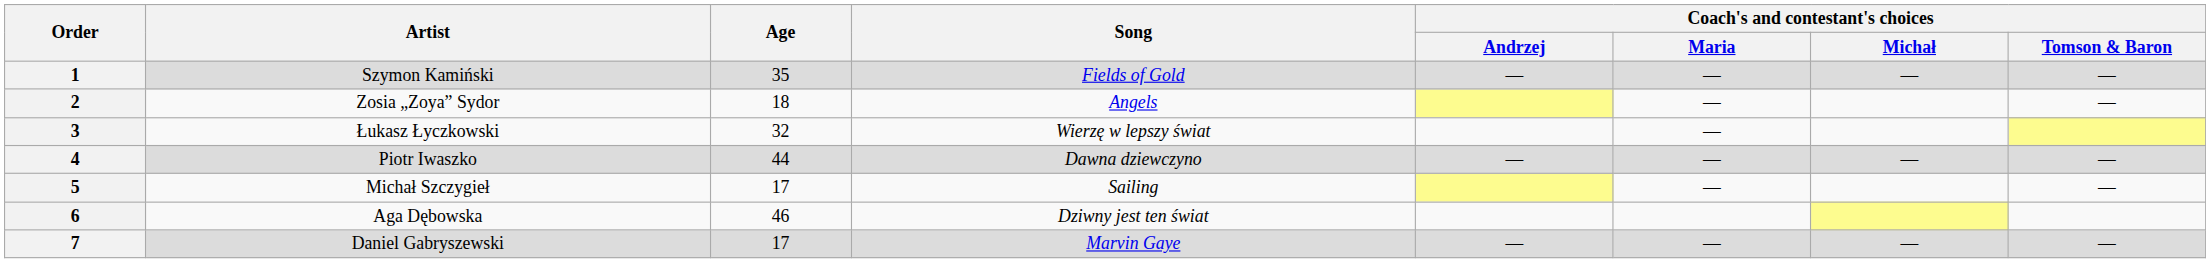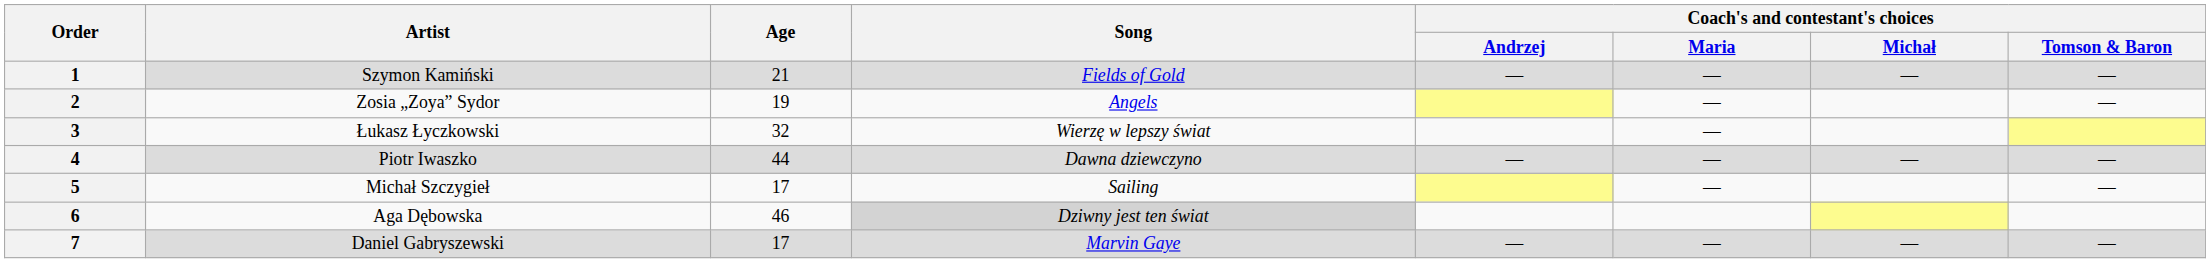1 | Age: 35 -> 21
2 | Age: 18 -> 19
6 | Song: no background -> lightgrey background
